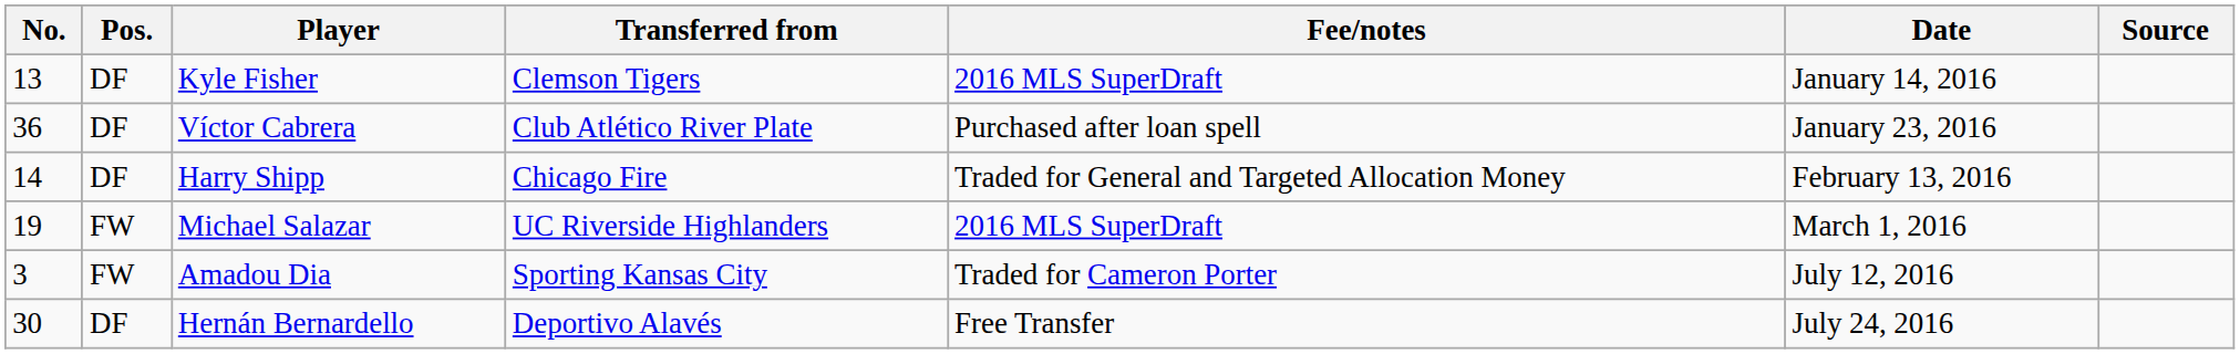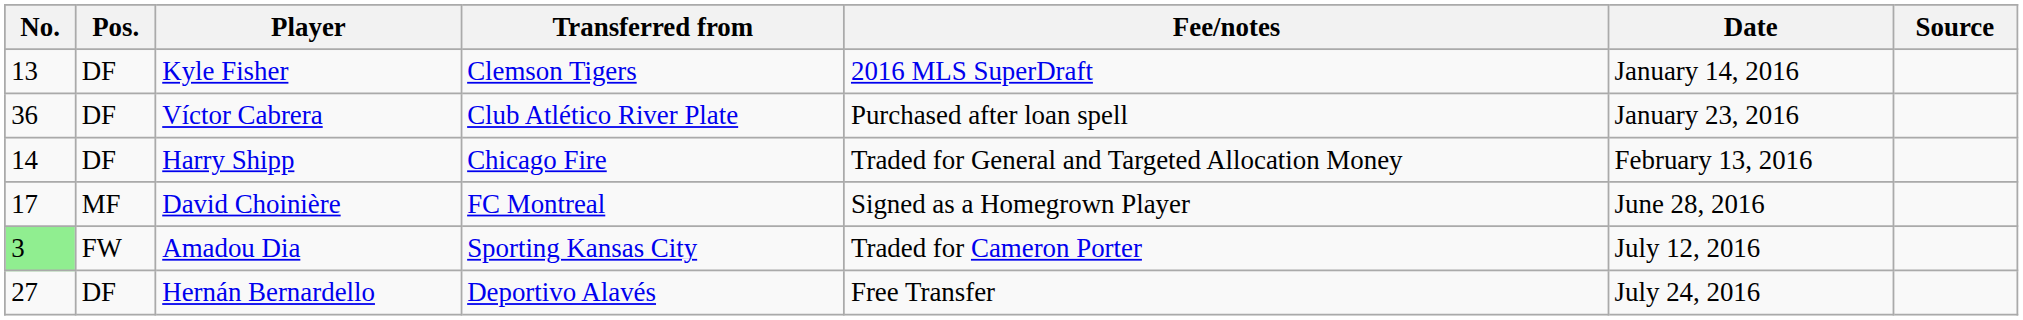- row: 19 | FW | Michael Salazar | UC Riverside Highlanders | 2016 MLS SuperDraft | March 1, 2016
+ row: 17 | MF | David Choinière | FC Montreal | Signed as a Homegrown Player | June 28, 2016
Amadou Dia | No.: no background -> lightgreen background
Hernán Bernardello | No.: 30 -> 27
